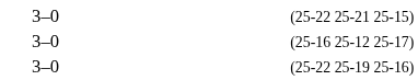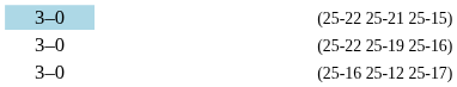(25-22 25-21 25-15) | column 2: no background -> lightblue background
rows swapped: (25-22 25-19 25-16) <-> (25-16 25-12 25-17)
